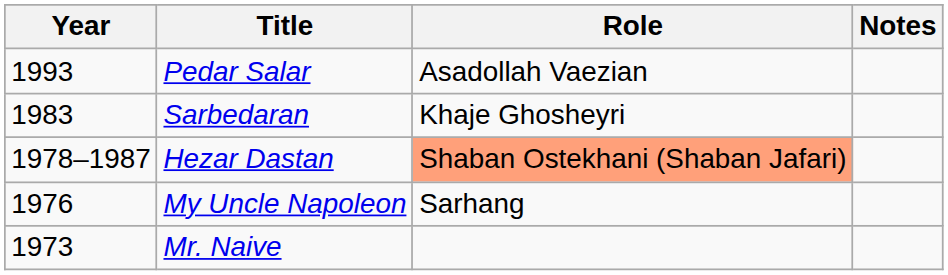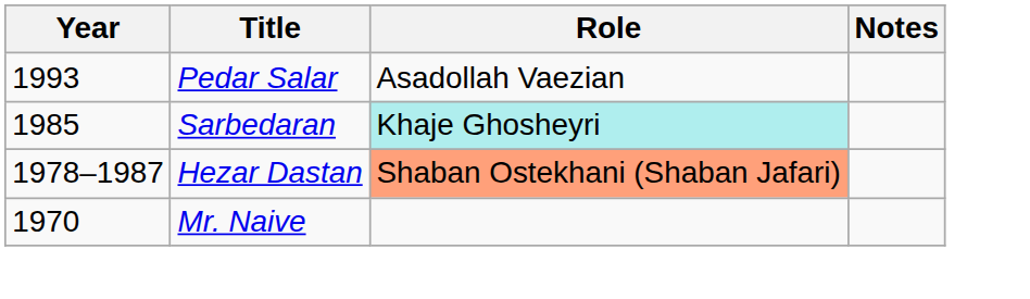Sarbedaran | Year: 1983 -> 1985
Sarbedaran | Role: no background -> paleturquoise background
- row: 1976 | My Uncle Napoleon | Sarhang
Mr. Naive | Year: 1973 -> 1970
